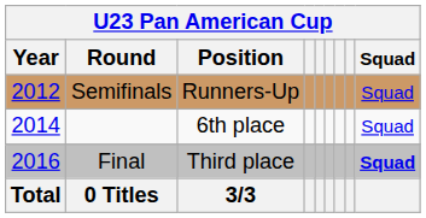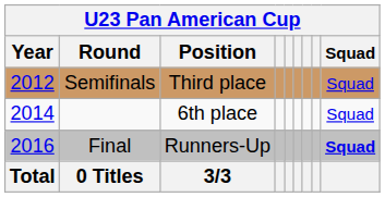Semifinals | Position: Runners-Up -> Third place
Final | Position: Third place -> Runners-Up
